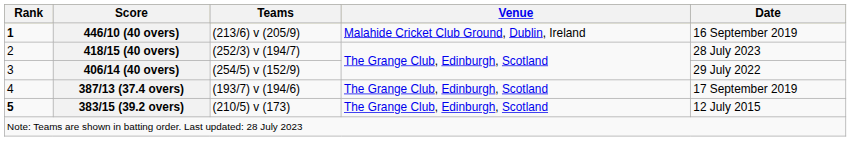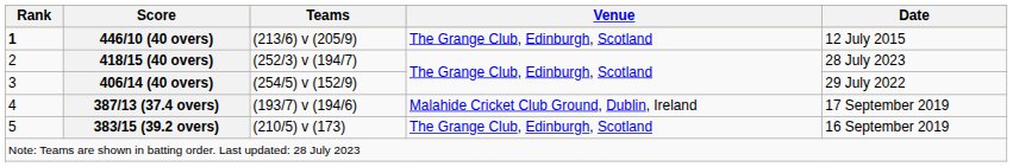446/10 (40 overs) | Venue: Malahide Cricket Club Ground, Dublin, Ireland -> The Grange Club, Edinburgh, Scotland
446/10 (40 overs) | Date: 16 September 2019 -> 12 July 2015
387/13 (37.4 overs) | Venue: The Grange Club, Edinburgh, Scotland -> Malahide Cricket Club Ground, Dublin, Ireland
383/15 (39.2 overs) | Rank: bold -> normal
383/15 (39.2 overs) | Date: 12 July 2015 -> 16 September 2019
